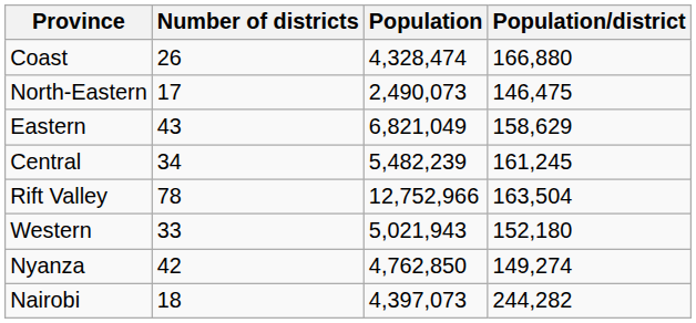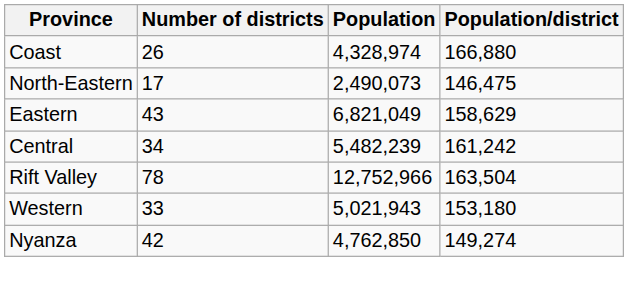Coast | Population: 4,328,474 -> 4,328,974
Central | Population/district: 161,245 -> 161,242
Western | Population/district: 152,180 -> 153,180
- row: Nairobi | 18 | 4,397,073 | 244,282
